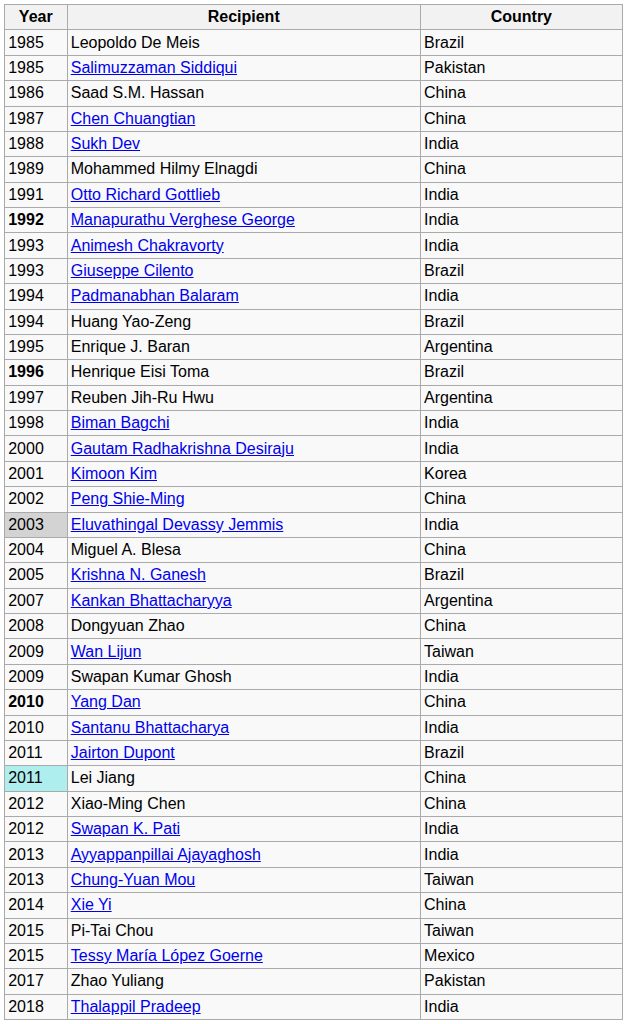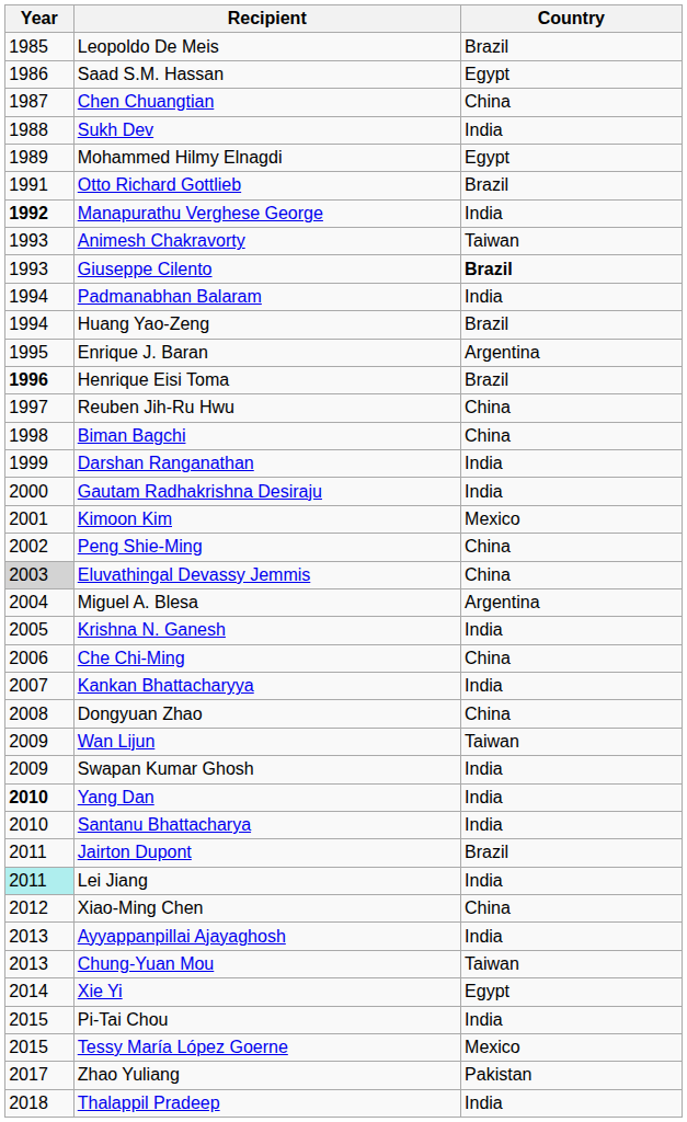- row: 1985 | Salimuzzaman Siddiqui | Pakistan
Saad S.M. Hassan | Country: China -> Egypt
Mohammed Hilmy Elnagdi | Country: China -> Egypt
Otto Richard Gottlieb | Country: India -> Brazil
Animesh Chakravorty | Country: India -> Taiwan
Giuseppe Cilento | Country: normal -> bold
Reuben Jih-Ru Hwu | Country: Argentina -> China
Biman Bagchi | Country: India -> China
+ row: 1999 | Darshan Ranganathan | India
Kimoon Kim | Country: Korea -> Mexico
Eluvathingal Devassy Jemmis | Country: India -> China
Miguel A. Blesa | Country: China -> Argentina
Krishna N. Ganesh | Country: Brazil -> India
+ row: 2006 | Che Chi-Ming | China
Kankan Bhattacharyya | Country: Argentina -> India
Yang Dan | Country: China -> India
Lei Jiang | Country: China -> India
- row: 2012 | Swapan K. Pati | India
Xie Yi | Country: China -> Egypt
Pi-Tai Chou | Country: Taiwan -> India
